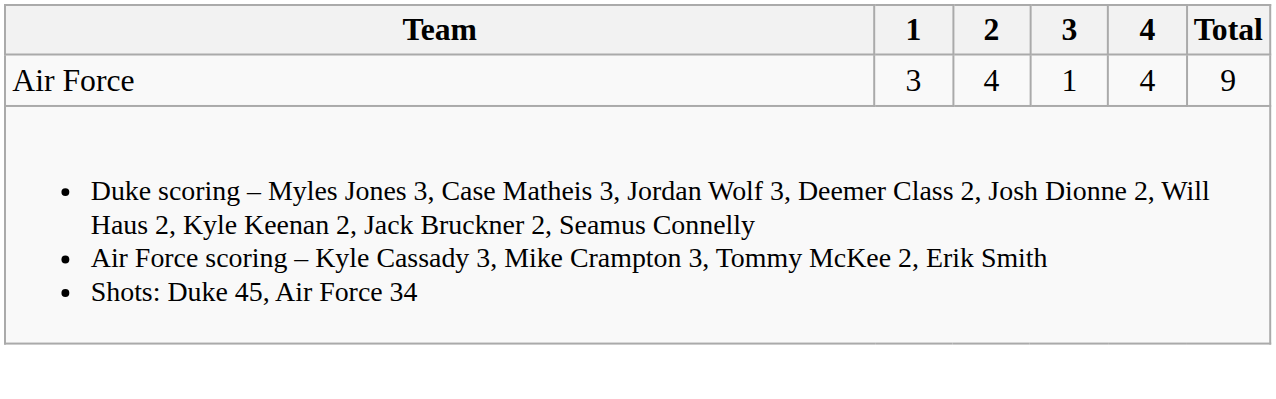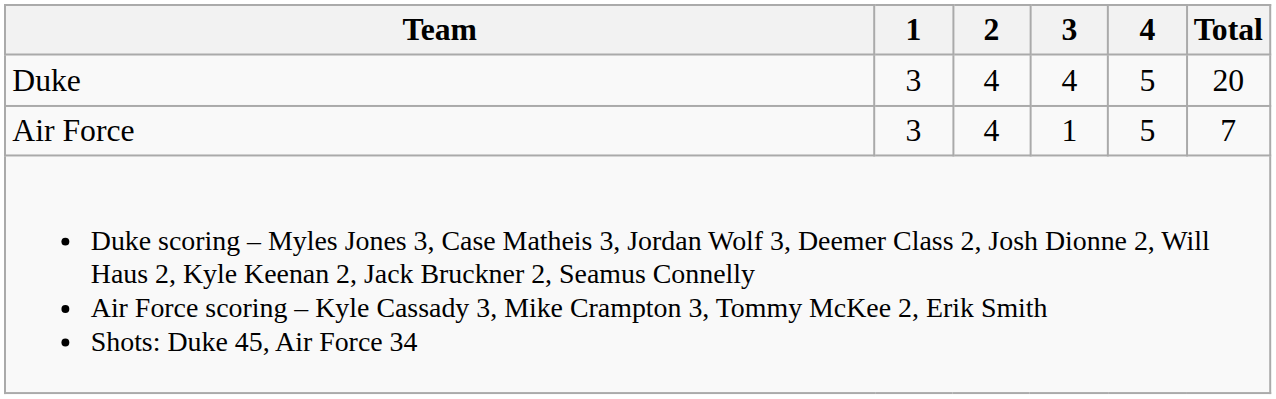+ row: Duke | 3 | 4 | 4 | 5 | 20
Air Force | 4: 4 -> 5
Air Force | Total: 9 -> 7
